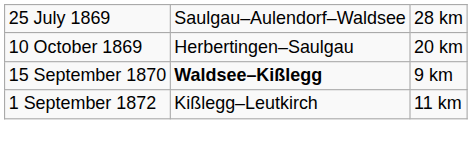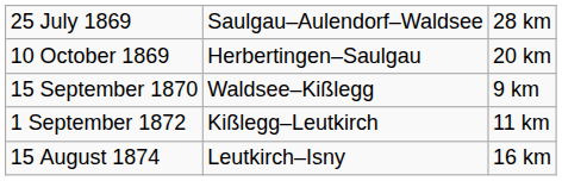15 September 1870 | column 2: bold -> normal
+ row: 15 August 1874 | Leutkirch–Isny | 16 km
